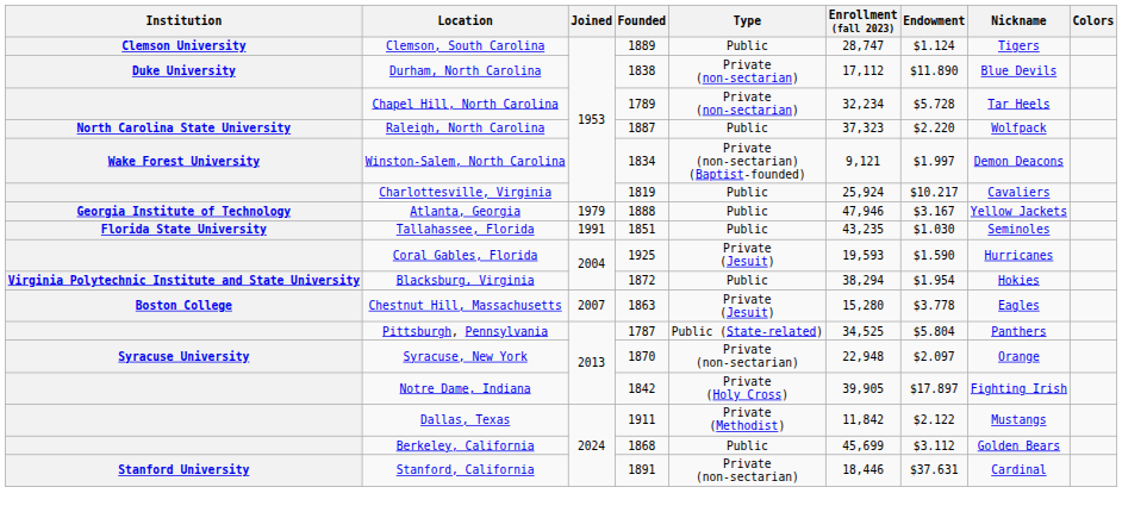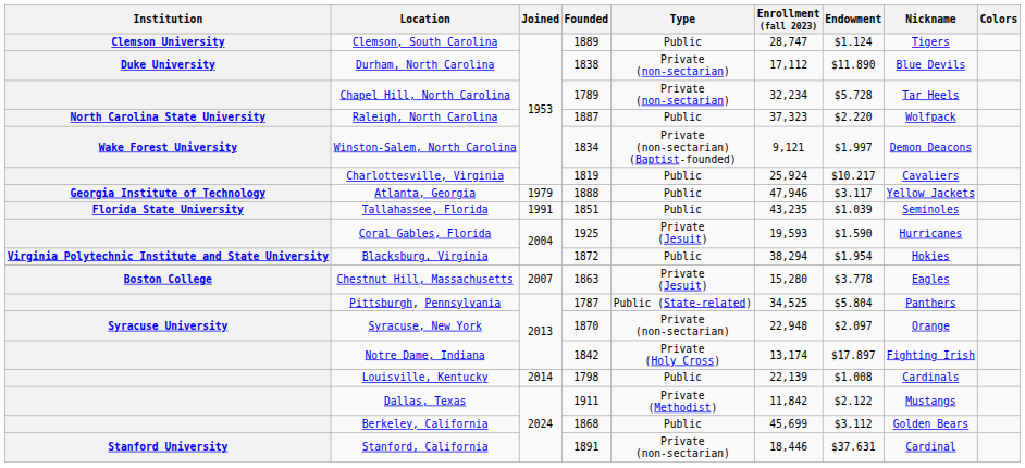Atlanta, Georgia | Endowment: $3.167 -> $3.117
Tallahassee, Florida | Endowment: $1.030 -> $1.039
Notre Dame, Indiana | Enrollment (fall 2023): 39,905 -> 13,174
+ row: Louisville, Kentucky | 2014 | 1798 | Public | 22,139 | $1.008 | Cardinals
